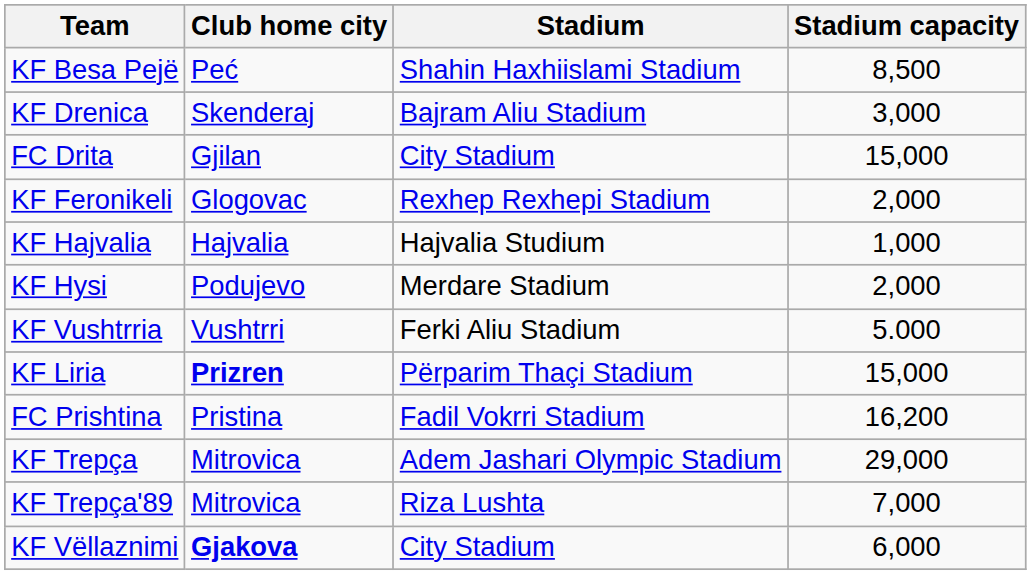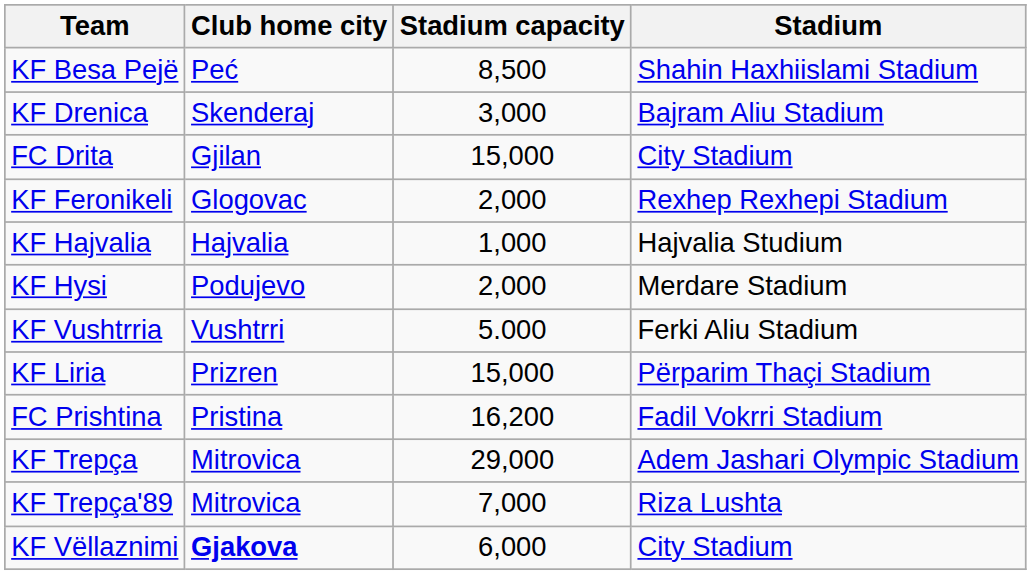columns swapped: Stadium <-> Stadium capacity
KF Liria | Club home city: bold -> normal
